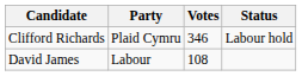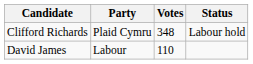Clifford Richards | Votes: 346 -> 348
David James | Votes: 108 -> 110
